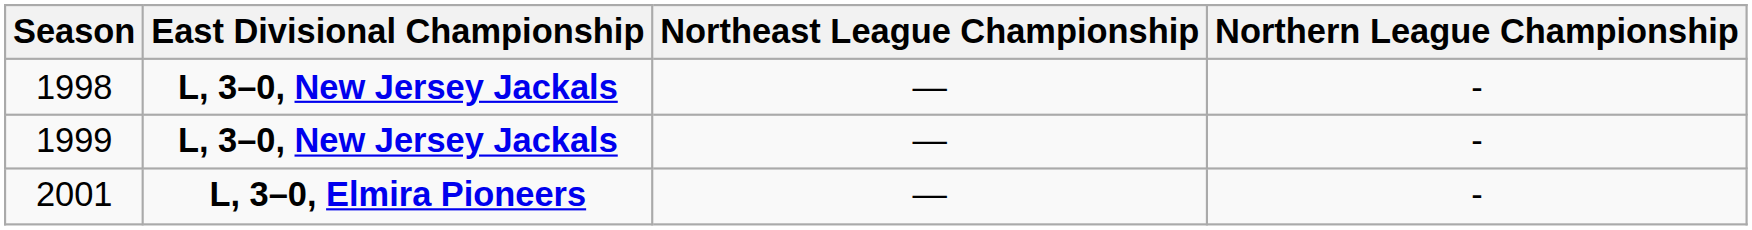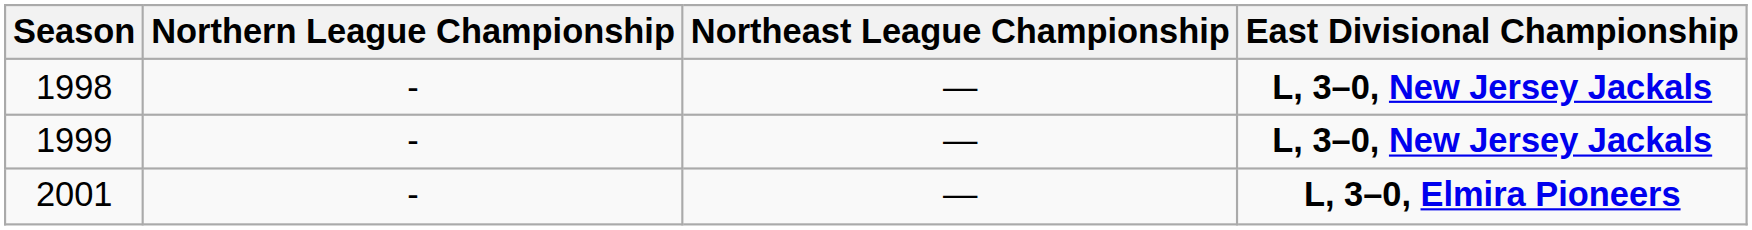columns swapped: East Divisional Championship <-> Northern League Championship
